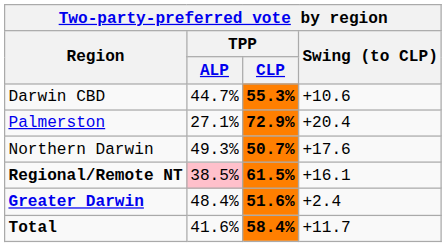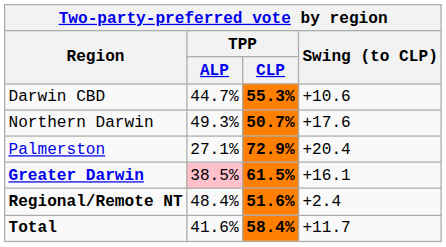rows swapped: 50.7% <-> 72.9%
61.5% | Region: Regional/Remote NT -> Greater Darwin
51.6% | Region: Greater Darwin -> Regional/Remote NT
